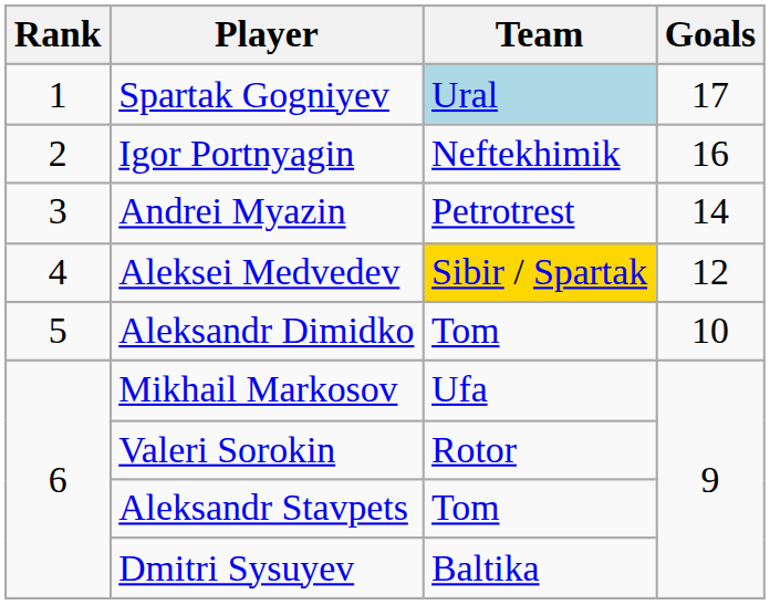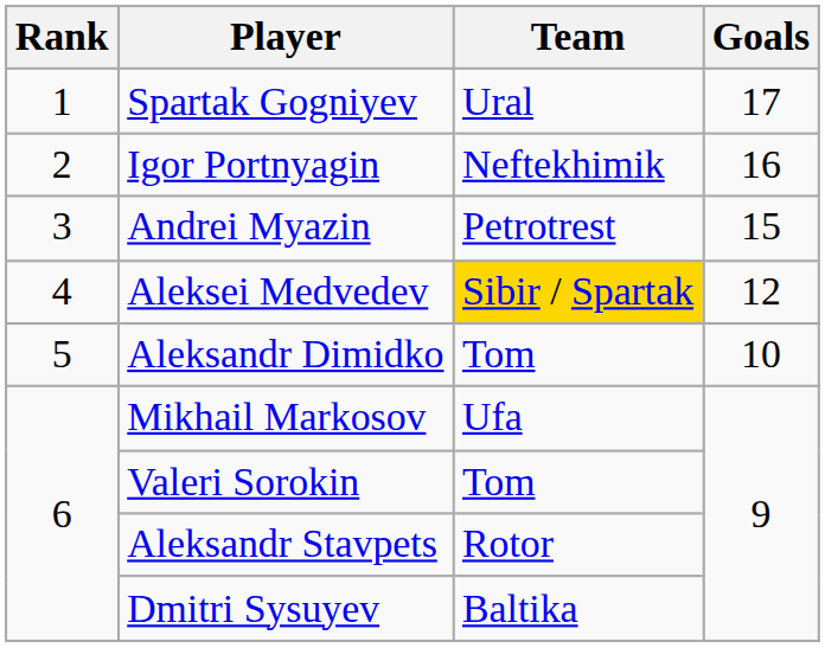Spartak Gogniyev | Team: lightblue background -> no background
Andrei Myazin | Goals: 14 -> 15
Valeri Sorokin | Team: Rotor -> Tom
Aleksandr Stavpets | Team: Tom -> Rotor
